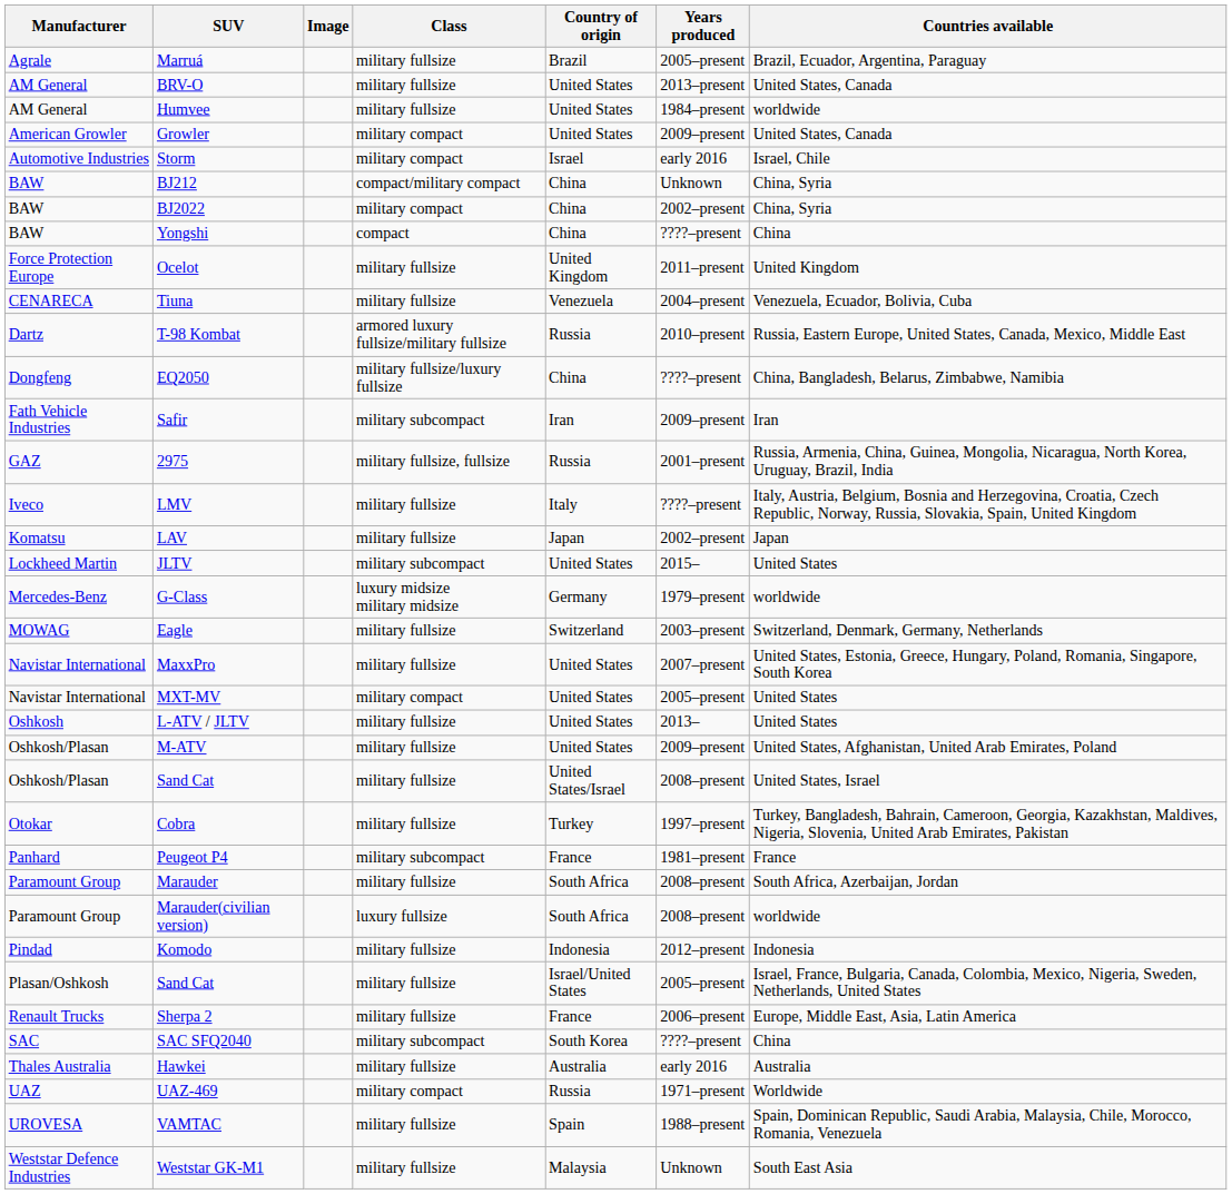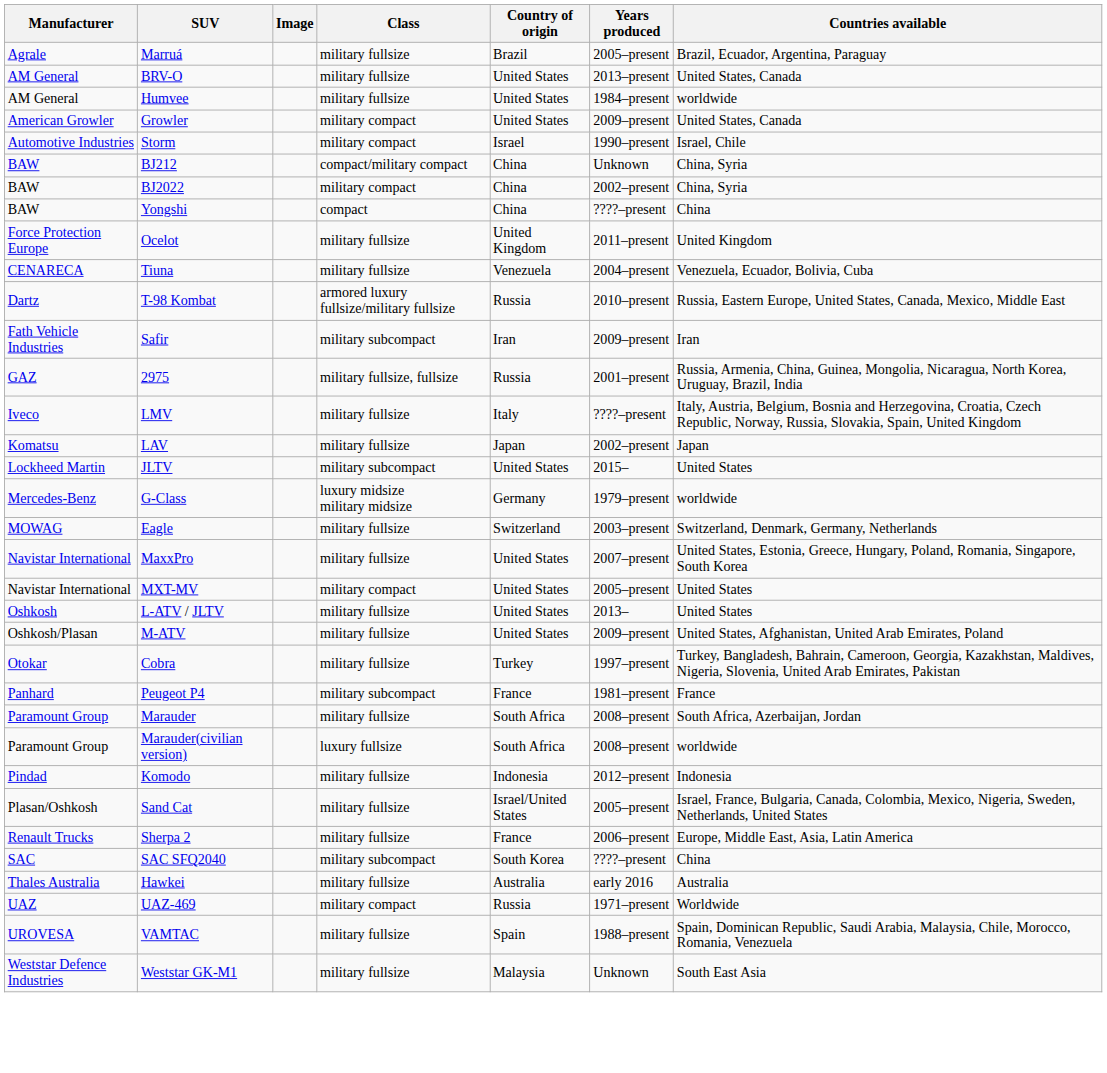Storm | Years produced: early 2016 -> 1990–present
- row: Dongfeng | EQ2050 | military fullsize/luxury fullsize | China | ????–present | China, Bangladesh, Belarus, Zimbabwe, Namibia
- row: Oshkosh/Plasan | Sand Cat | military fullsize | United States/Israel | 2008–present | United States, Israel
